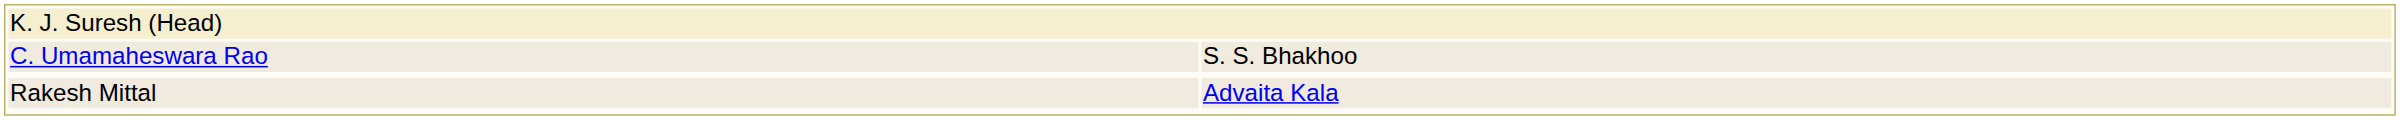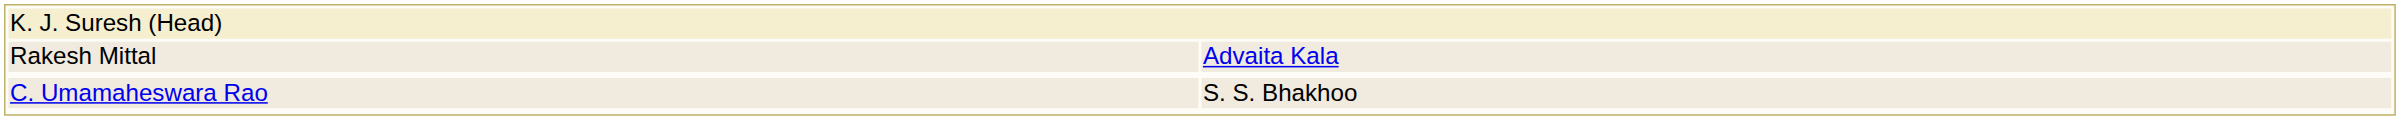rows swapped: Rakesh Mittal <-> C. Umamaheswara Rao
